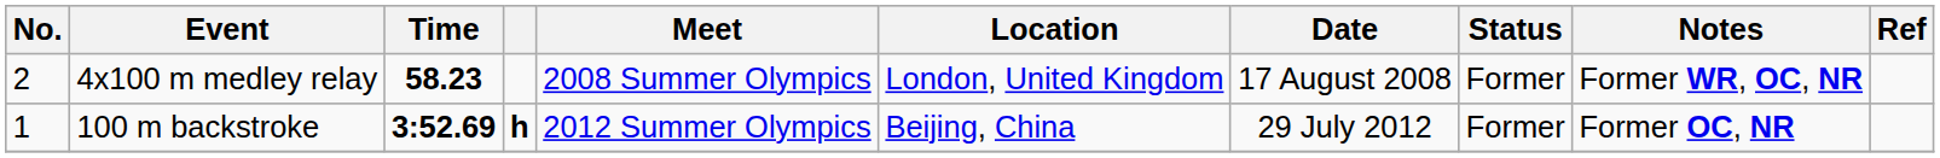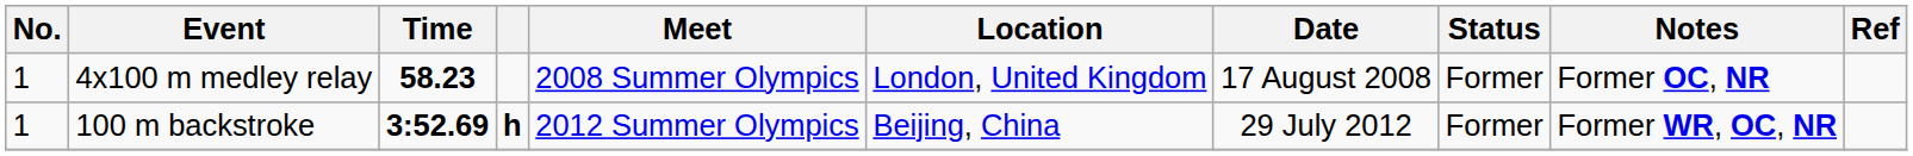4x100 m medley relay | No.: 2 -> 1
4x100 m medley relay | Notes: Former WR, OC, NR -> Former OC, NR
100 m backstroke | Notes: Former OC, NR -> Former WR, OC, NR
